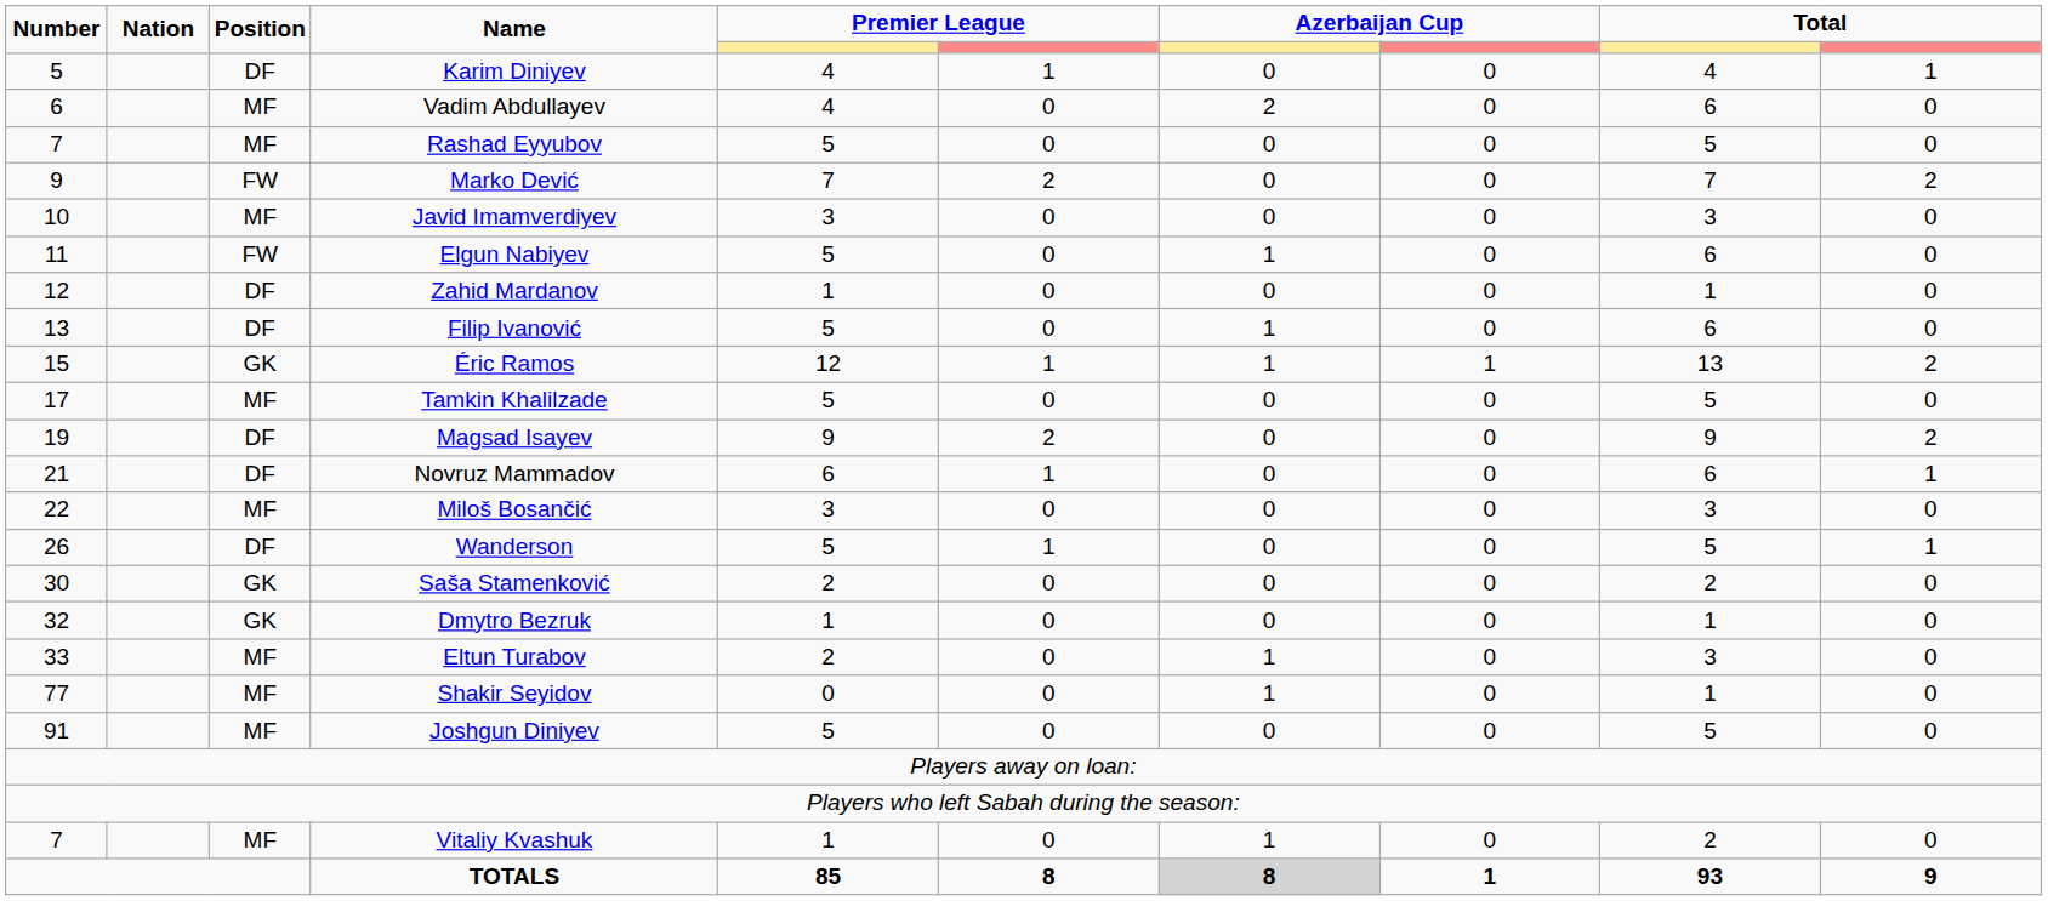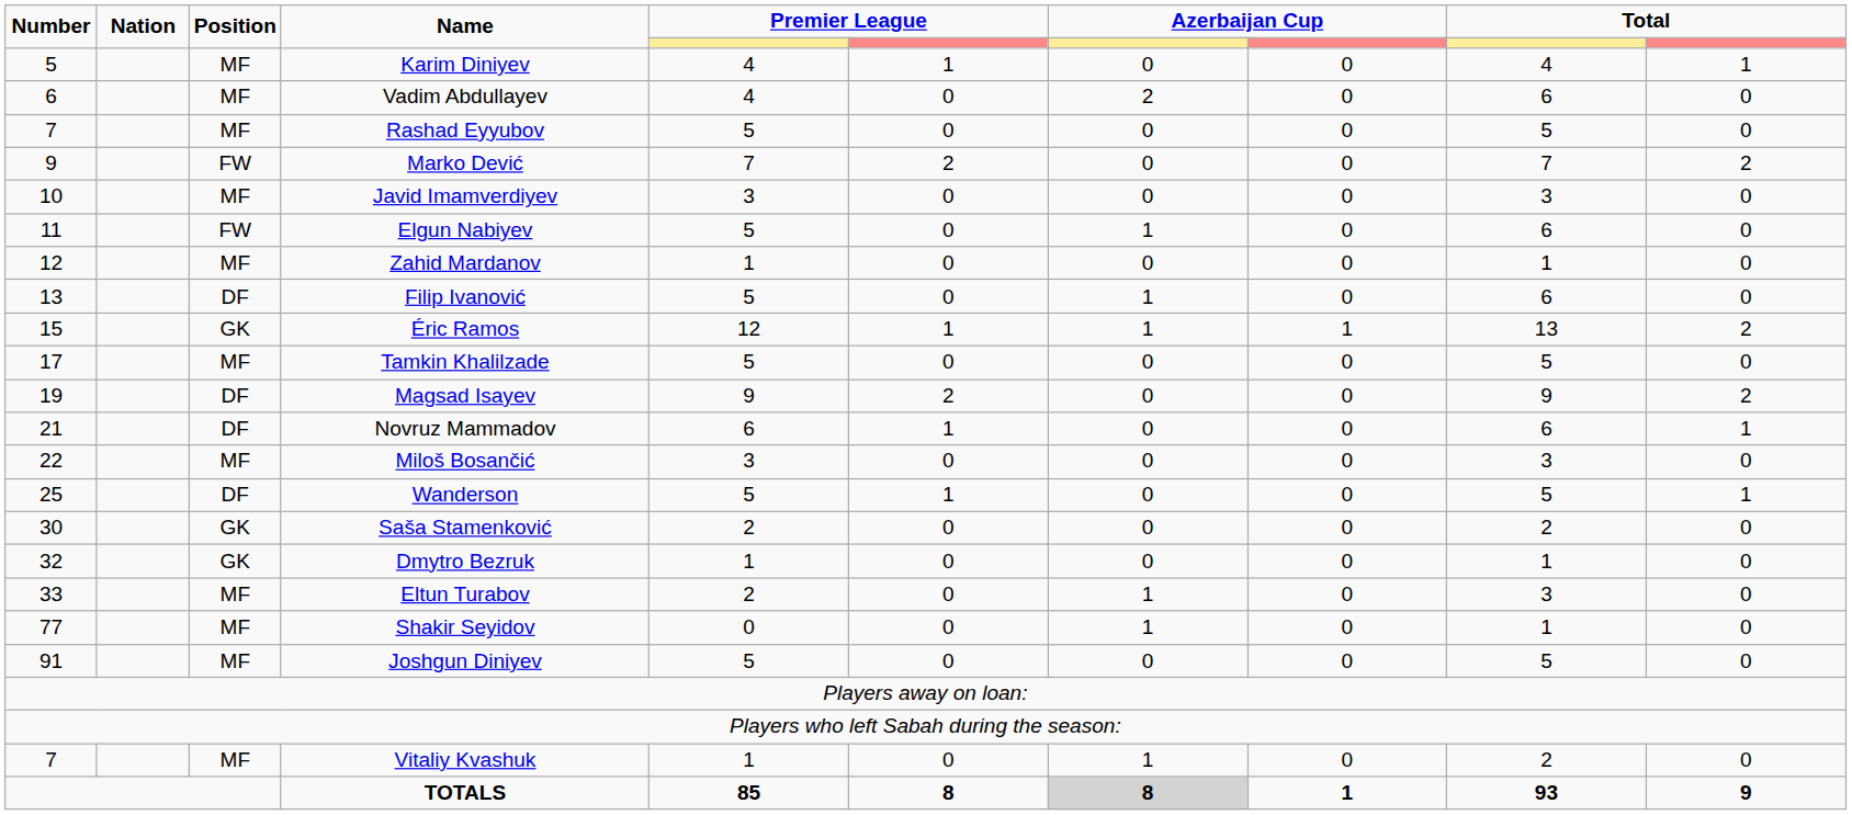Karim Diniyev | Position: DF -> MF
Zahid Mardanov | Position: DF -> MF
Wanderson | Number: 26 -> 25
